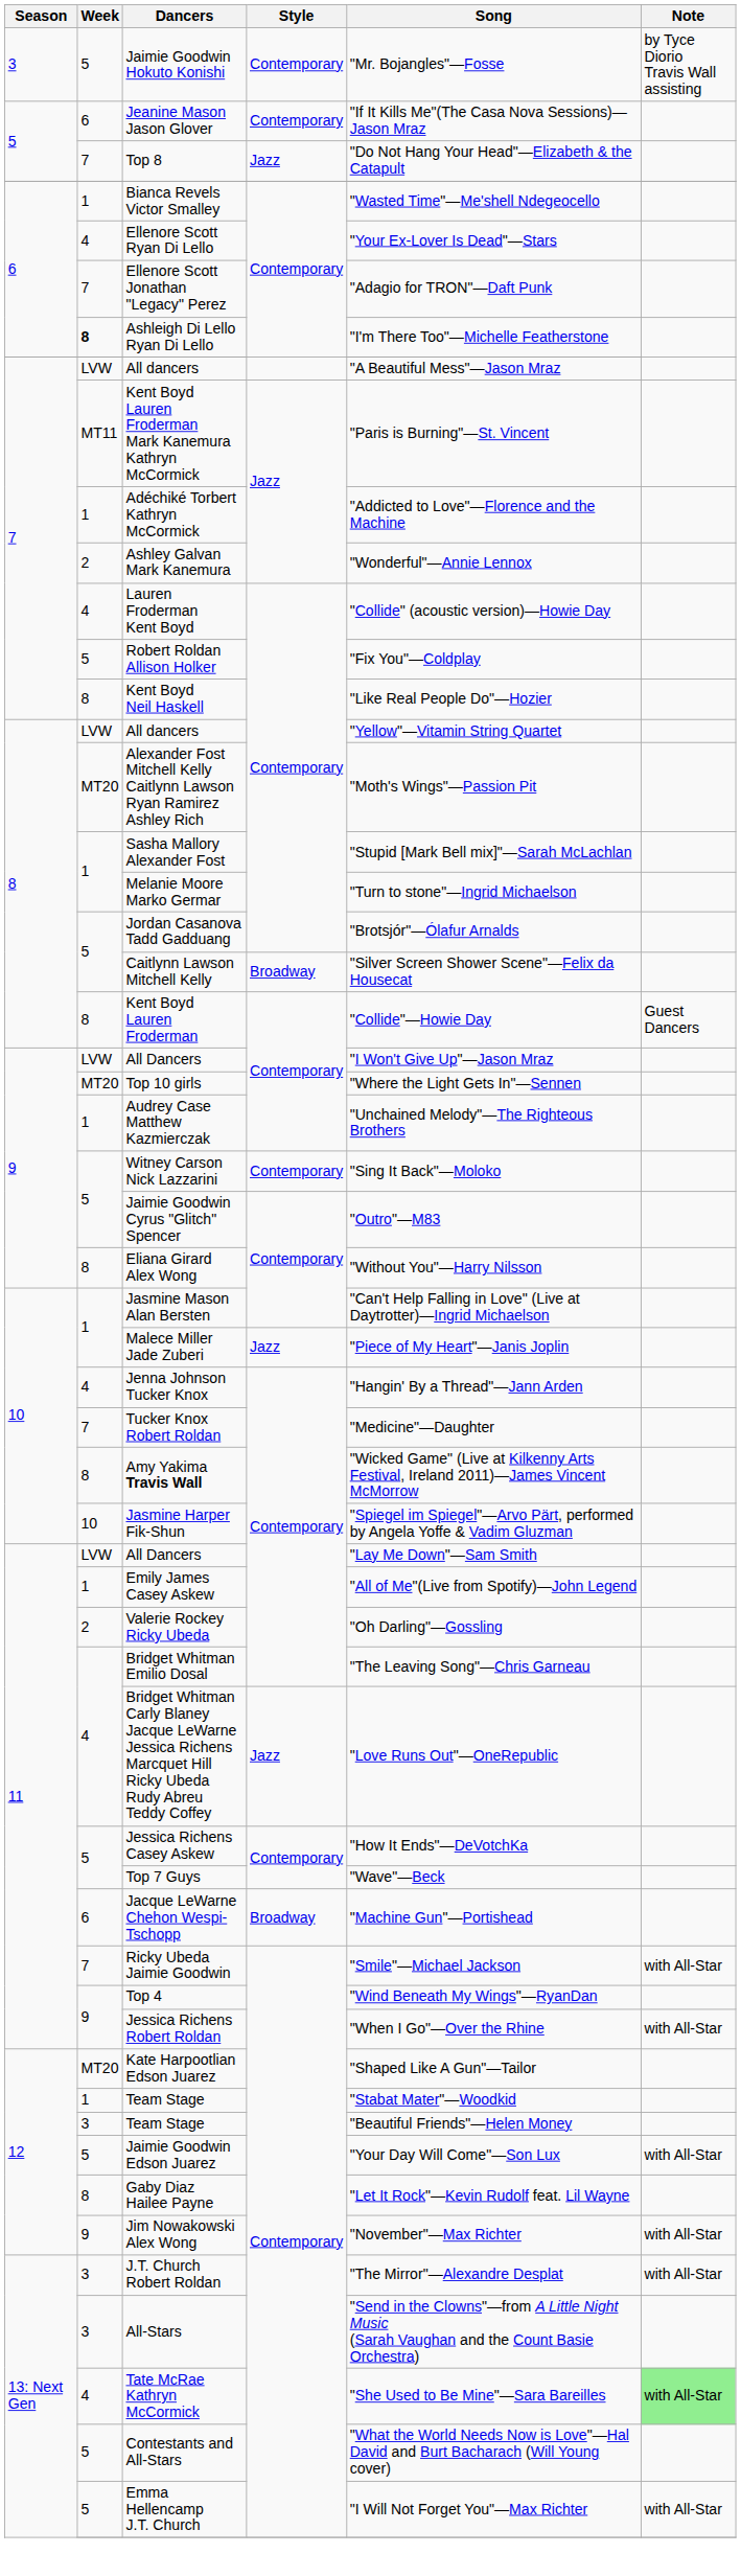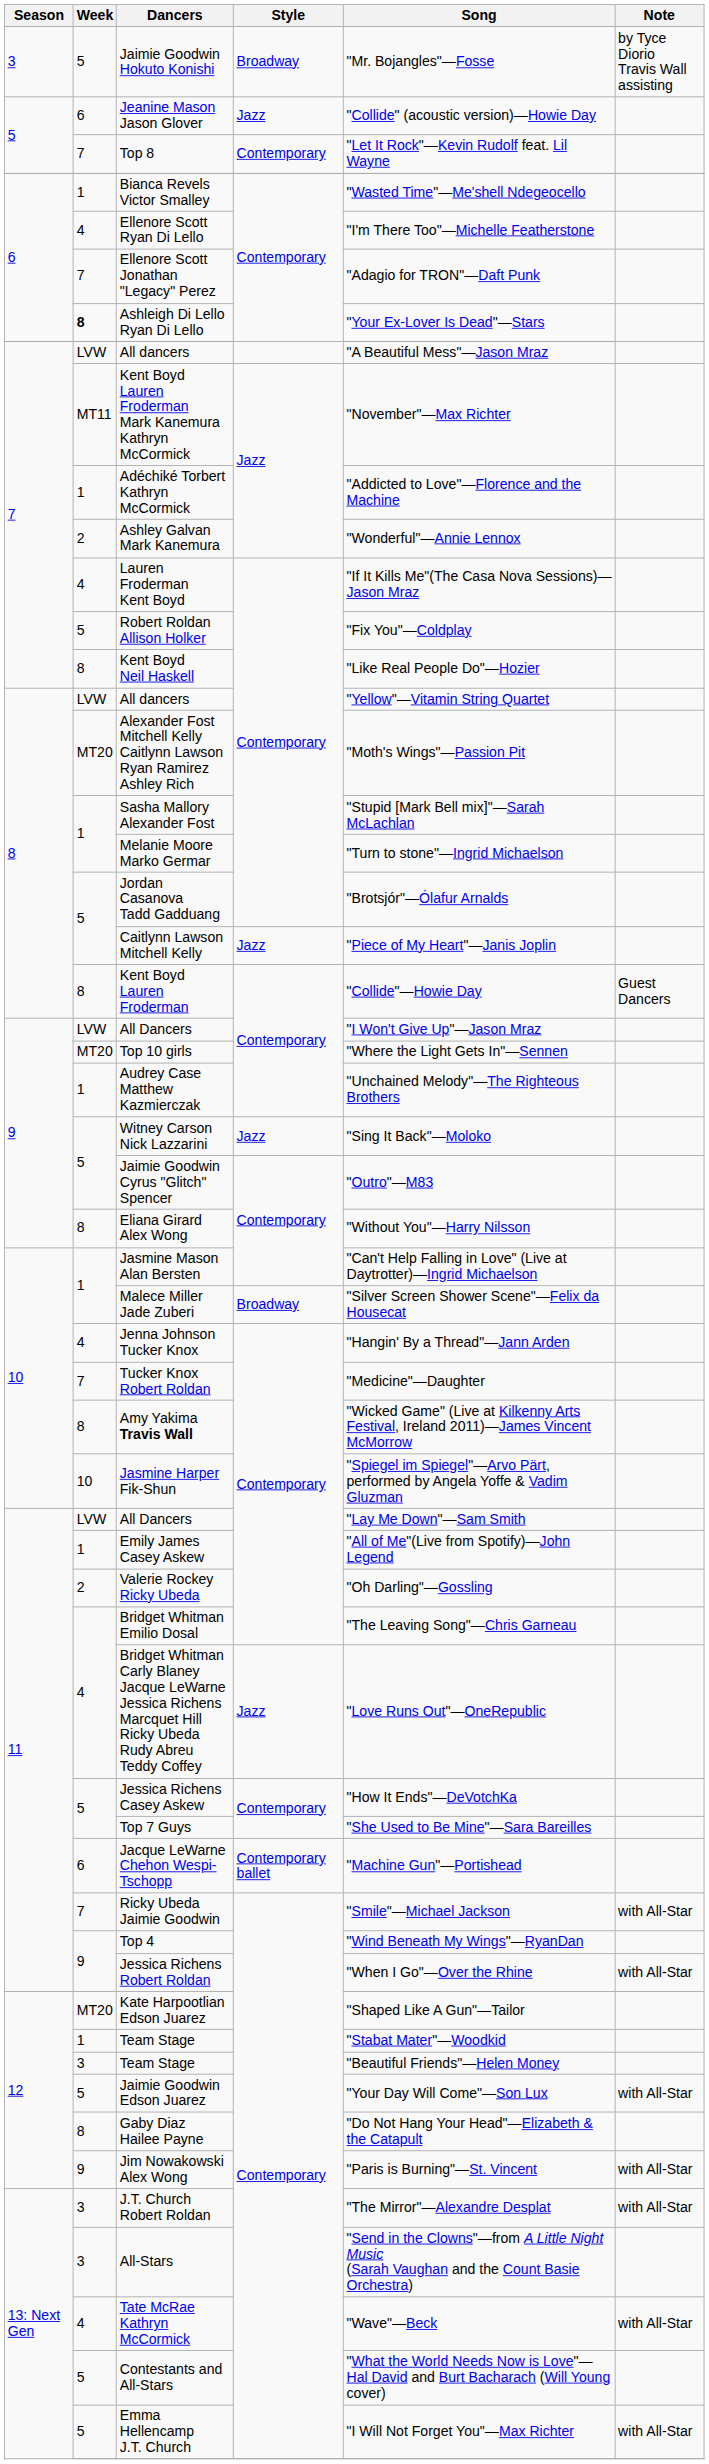Jaimie Goodwin Hokuto Konishi | Style: Contemporary -> Broadway
Jeanine Mason Jason Glover | Style: Contemporary -> Jazz
Jeanine Mason Jason Glover | Song: "If It Kills Me"(The Casa Nova Sessions)—Jason Mraz -> "Collide" (acoustic version)—Howie Day
Top 8 | Style: Jazz -> Contemporary
Top 8 | Song: "Do Not Hang Your Head"—Elizabeth & the Catapult -> "Let It Rock"—Kevin Rudolf feat. Lil Wayne
Ellenore Scott Ryan Di Lello | Song: "Your Ex-Lover Is Dead"—Stars -> "I'm There Too"—Michelle Featherstone
Ashleigh Di Lello Ryan Di Lello | Song: "I'm There Too"—Michelle Featherstone -> "Your Ex-Lover Is Dead"—Stars
Kent Boyd Lauren Froderman Mark Kanemura Kathryn McCormick | Song: "Paris is Burning"—St. Vincent -> "November"—Max Richter
Lauren Froderman Kent Boyd | Song: "Collide" (acoustic version)—Howie Day -> "If It Kills Me"(The Casa Nova Sessions)—Jason Mraz
Caitlynn Lawson Mitchell Kelly | Style: Broadway -> Jazz
Caitlynn Lawson Mitchell Kelly | Song: "Silver Screen Shower Scene"—Felix da Housecat -> "Piece of My Heart"—Janis Joplin
Witney Carson Nick Lazzarini | Style: Contemporary -> Jazz
Malece Miller Jade Zuberi | Style: Jazz -> Broadway
Malece Miller Jade Zuberi | Song: "Piece of My Heart"—Janis Joplin -> "Silver Screen Shower Scene"—Felix da Housecat
Top 7 Guys | Song: "Wave"—Beck -> "She Used to Be Mine"—Sara Bareilles
Jacque LeWarne Chehon Wespi-Tschopp | Style: Broadway -> Contemporary ballet
Gaby Diaz Hailee Payne | Song: "Let It Rock"—Kevin Rudolf feat. Lil Wayne -> "Do Not Hang Your Head"—Elizabeth & the Catapult
Jim Nowakowski Alex Wong | Song: "November"—Max Richter -> "Paris is Burning"—St. Vincent
Tate McRae Kathryn McCormick | Song: "She Used to Be Mine"—Sara Bareilles -> "Wave"—Beck
Tate McRae Kathryn McCormick | Note: lightgreen background -> no background
